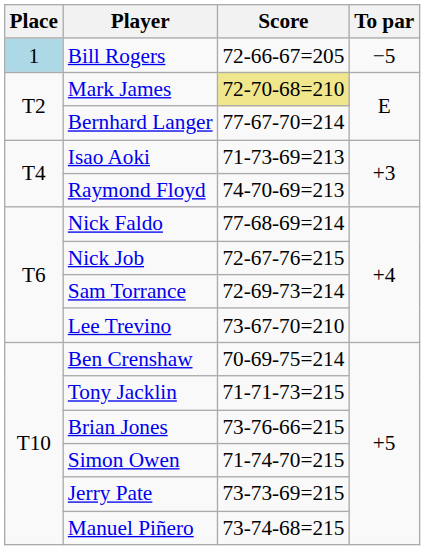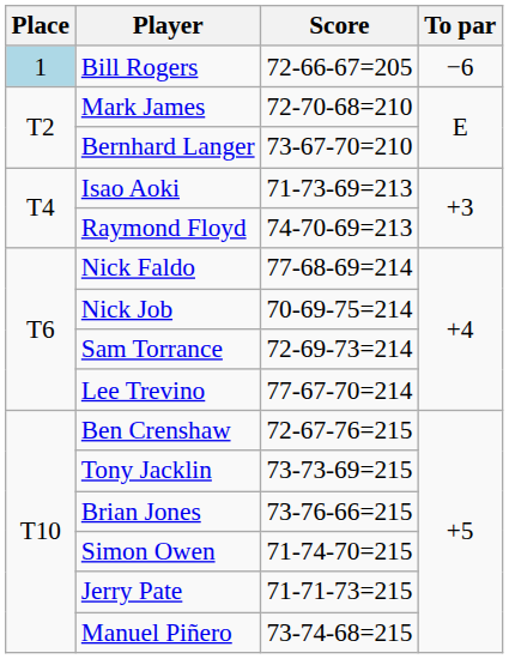Bill Rogers | To par: −5 -> −6
Mark James | Score: khaki background -> no background
Bernhard Langer | Score: 77-67-70=214 -> 73-67-70=210
Nick Job | Score: 72-67-76=215 -> 70-69-75=214
Lee Trevino | Score: 73-67-70=210 -> 77-67-70=214
Ben Crenshaw | Score: 70-69-75=214 -> 72-67-76=215
Tony Jacklin | Score: 71-71-73=215 -> 73-73-69=215
Jerry Pate | Score: 73-73-69=215 -> 71-71-73=215
